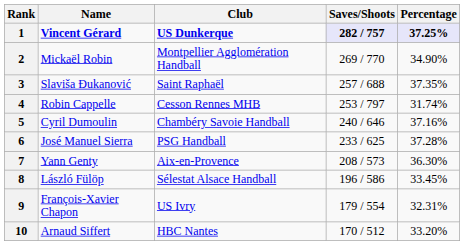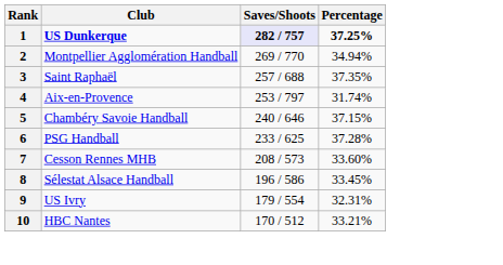- column: Name | Vincent Gérard | Mickaël Robin | Slaviša Đukanović | Robin Cappelle | Cyril Dumoulin | José Manuel Sierra | Yann Genty | László Fülöp | François-Xavier Chapon | Arnaud Siffert
1 | Percentage: lavender background -> no background
2 | Percentage: 34.90% -> 34.94%
4 | Club: Cesson Rennes MHB -> Aix-en-Provence
5 | Percentage: 37.16% -> 37.15%
7 | Club: Aix-en-Provence -> Cesson Rennes MHB
7 | Percentage: 36.30% -> 33.60%
10 | Percentage: 33.20% -> 33.21%
